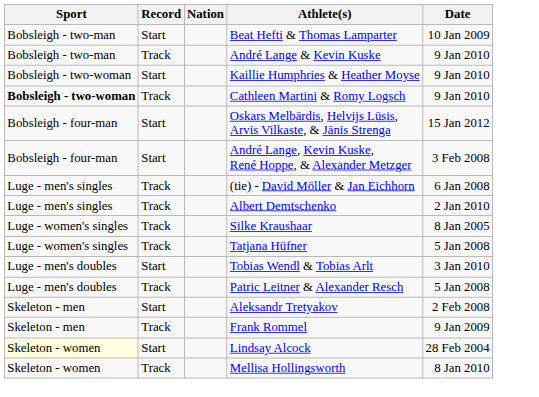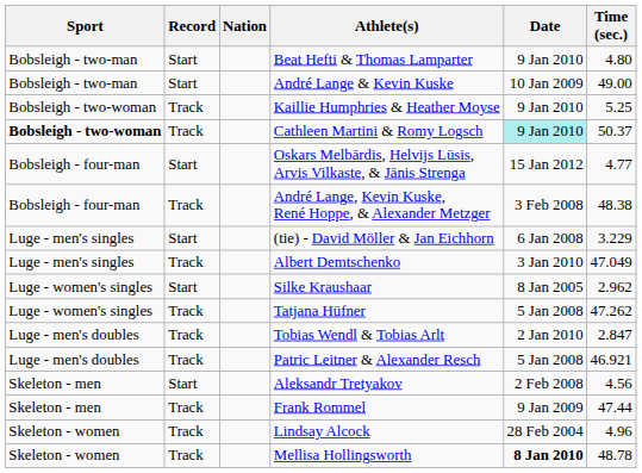+ column: Time (sec.) | 4.80 | 49.00 | 5.25 | 50.37 | 4.77 | 48.38 | 3.229 | 47.049 | 2.962 | 47.262 | 2.847 | 46.921 | 4.56 | 47.44 | 4.96 | 48.78
Beat Hefti & Thomas Lamparter | Date: 10 Jan 2009 -> 9 Jan 2010
André Lange & Kevin Kuske | Record: Track -> Start
André Lange & Kevin Kuske | Date: 9 Jan 2010 -> 10 Jan 2009
Kaillie Humphries & Heather Moyse | Record: Start -> Track
Cathleen Martini & Romy Logsch | Date: no background -> paleturquoise background
André Lange, Kevin Kuske, René Hoppe, & Alexander Metzger | Record: Start -> Track
(tie) - David Möller & Jan Eichhorn | Record: Track -> Start
Albert Demtschenko | Date: 2 Jan 2010 -> 3 Jan 2010
Silke Kraushaar | Record: Track -> Start
Tobias Wendl & Tobias Arlt | Record: Start -> Track
Tobias Wendl & Tobias Arlt | Date: 3 Jan 2010 -> 2 Jan 2010
Lindsay Alcock | Sport: lightyellow background -> no background
Lindsay Alcock | Record: Start -> Track
Mellisa Hollingsworth | Date: normal -> bold
